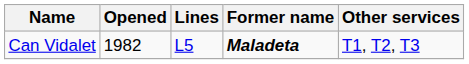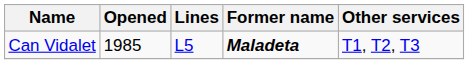Can Vidalet | Opened: 1982 -> 1985
